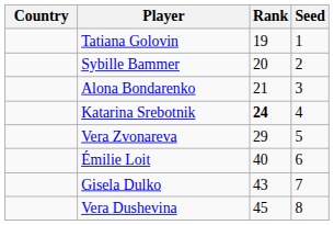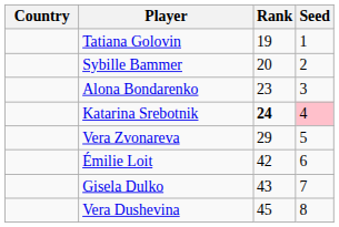Alona Bondarenko | Rank: 21 -> 23
Katarina Srebotnik | Seed: no background -> pink background
Émilie Loit | Rank: 40 -> 42
